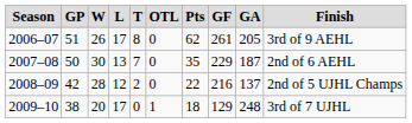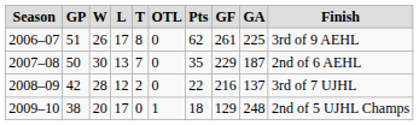2006–07 | column 9: 205 -> 225
2008–09 | column 10: 2nd of 5 UJHL Champs -> 3rd of 7 UJHL
2009–10 | column 10: 3rd of 7 UJHL -> 2nd of 5 UJHL Champs
